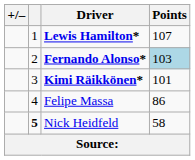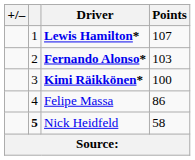Fernando Alonso* | Points: lightblue background -> no background
Kimi Räikkönen* | Points: 101 -> 100
